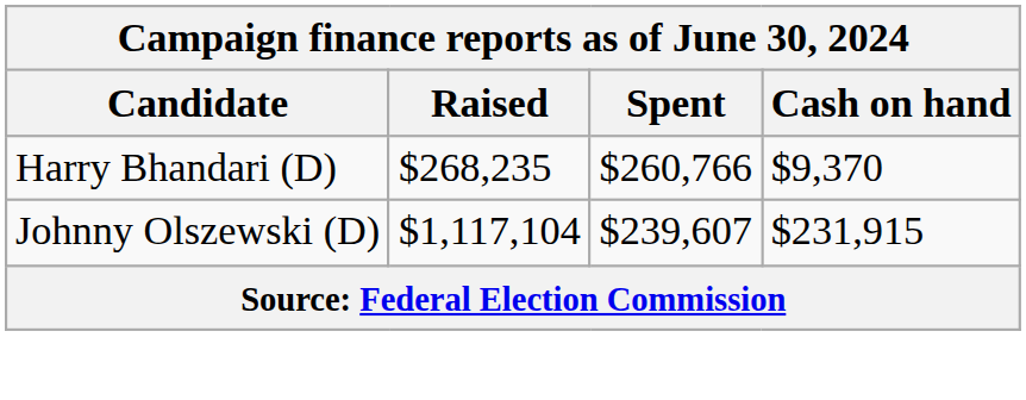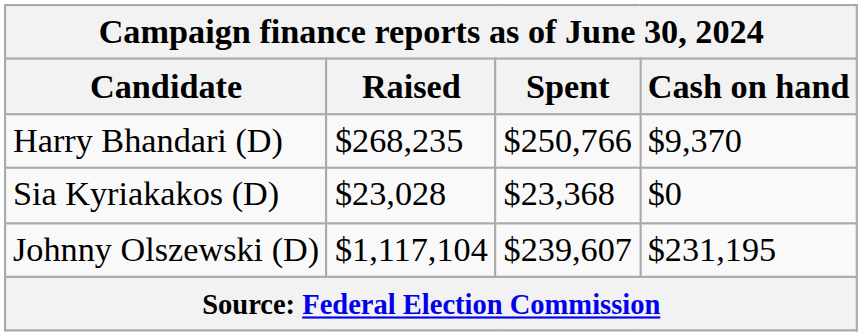Harry Bhandari (D) | Spent: $260,766 -> $250,766
+ row: Sia Kyriakakos (D) | $23,028 | $23,368 | $0
Johnny Olszewski (D) | Cash on hand: $231,915 -> $231,195
